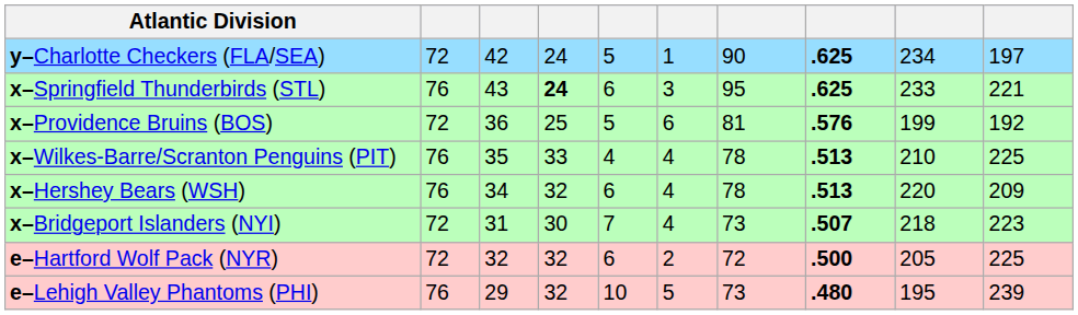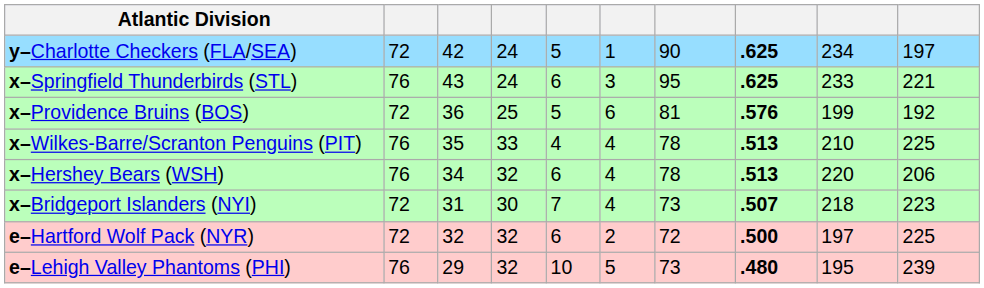x–Springfield Thunderbirds (STL) | column 4: bold -> normal
x–Hershey Bears (WSH) | column 10: 209 -> 206
e–Hartford Wolf Pack (NYR) | column 9: 205 -> 197
